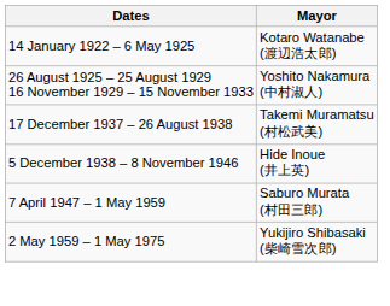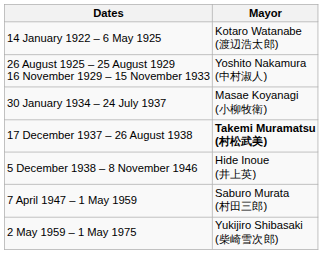+ row: 30 January 1934 – 24 July 1937 | Masae Koyanagi (小柳牧衛)
17 December 1937 – 26 August 1938 | Mayor: normal -> bold
